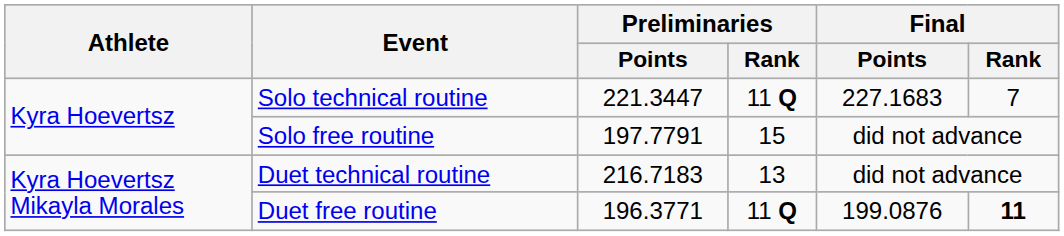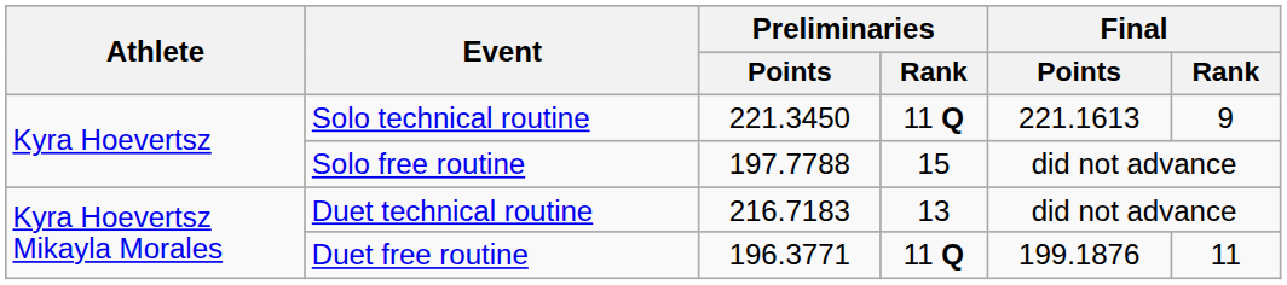Solo technical routine | Preliminaries / Points: 221.3447 -> 221.3450
Solo technical routine | Final / Points: 227.1683 -> 221.1613
Solo technical routine | Final / Rank: 7 -> 9
Solo free routine | Preliminaries / Points: 197.7791 -> 197.7788
Duet free routine | Final / Points: 199.0876 -> 199.1876
Duet free routine | Final / Rank: bold -> normal
